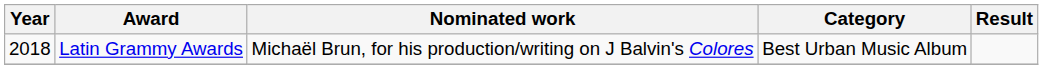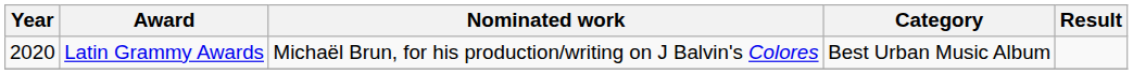Latin Grammy Awards | Year: 2018 -> 2020
